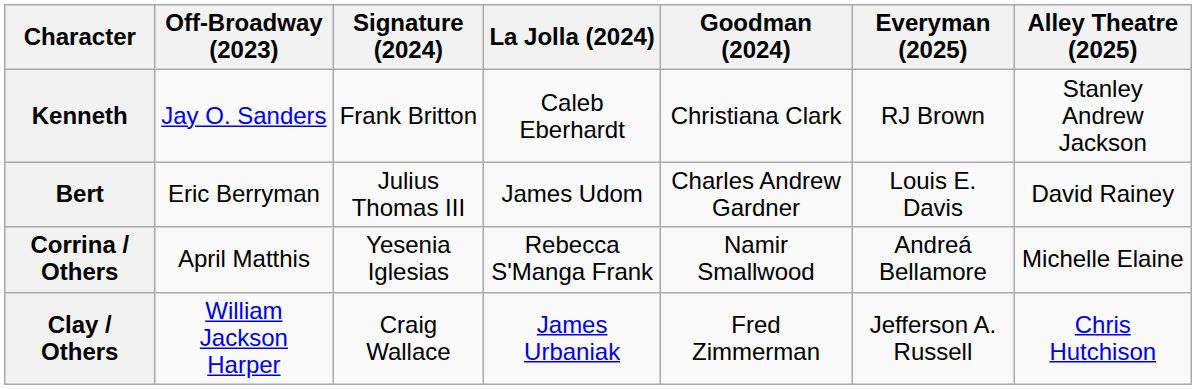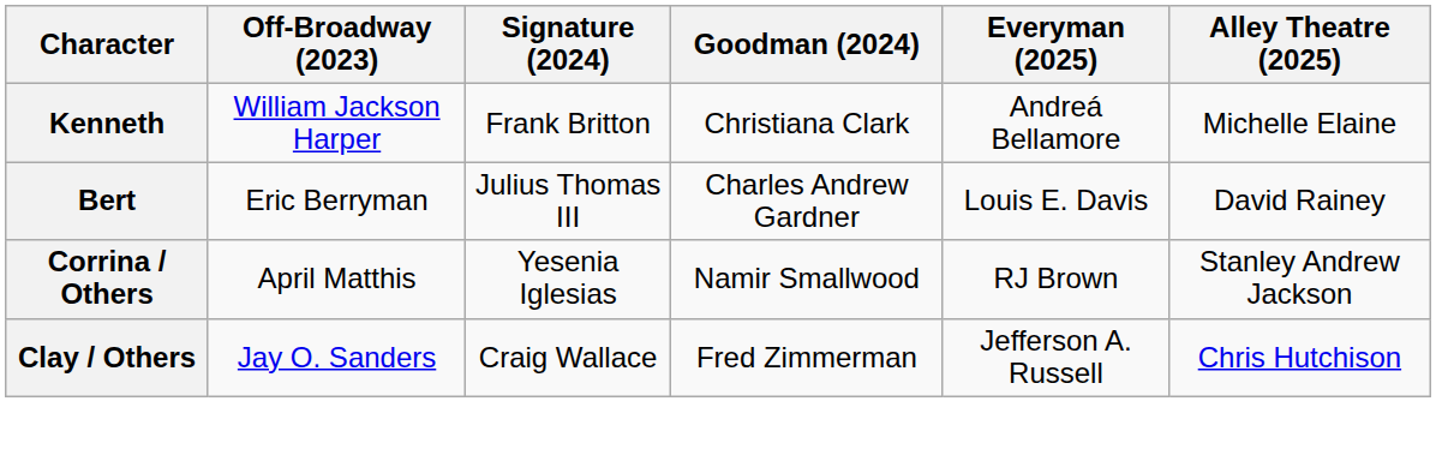- column: La Jolla (2024) | Caleb Eberhardt | James Udom | Rebecca S'Manga Frank | James Urbaniak
Kenneth | Off-Broadway (2023): Jay O. Sanders -> William Jackson Harper
Kenneth | Everyman (2025): RJ Brown -> Andreá Bellamore
Kenneth | Alley Theatre (2025): Stanley Andrew Jackson -> Michelle Elaine
Corrina / Others | Everyman (2025): Andreá Bellamore -> RJ Brown
Corrina / Others | Alley Theatre (2025): Michelle Elaine -> Stanley Andrew Jackson
Clay / Others | Off-Broadway (2023): William Jackson Harper -> Jay O. Sanders
